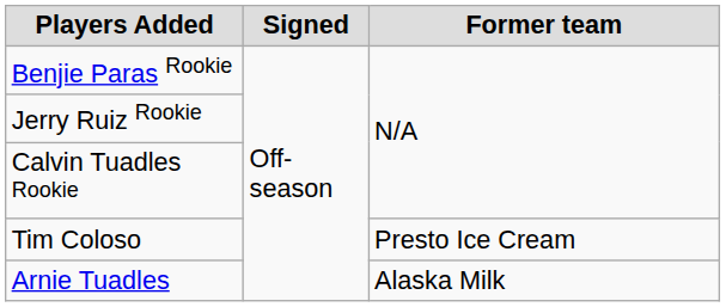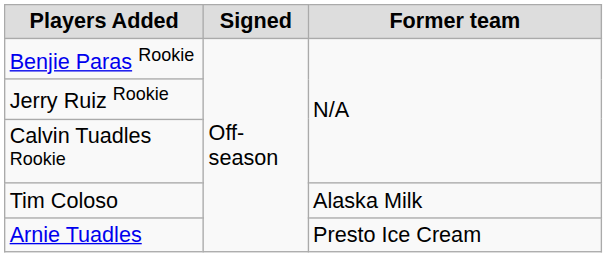Tim Coloso | Former team: Presto Ice Cream -> Alaska Milk
Arnie Tuadles | Former team: Alaska Milk -> Presto Ice Cream
